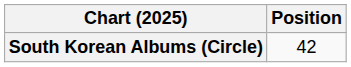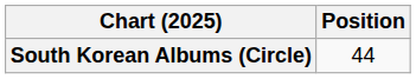South Korean Albums (Circle) | Position: 42 -> 44
